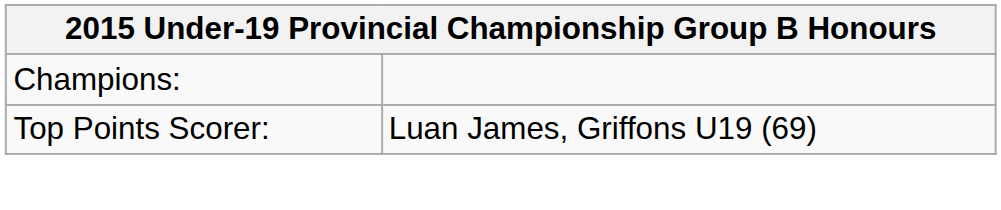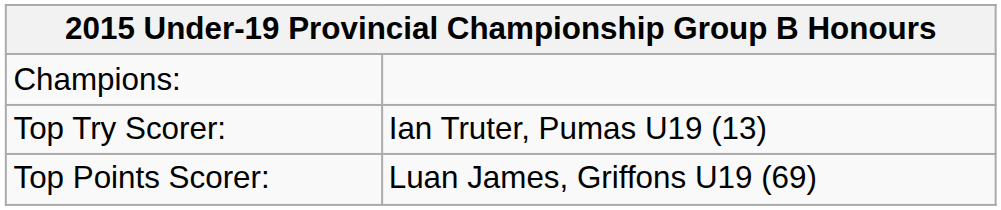+ row: Top Try Scorer: | Ian Truter, Pumas U19 (13)
